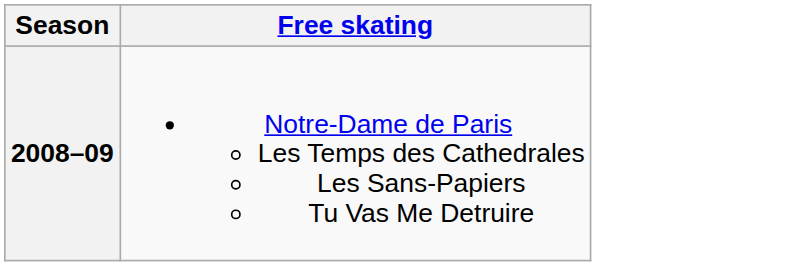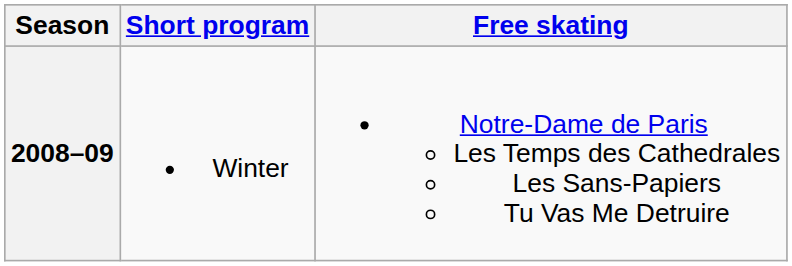+ column: Short program | Winter
